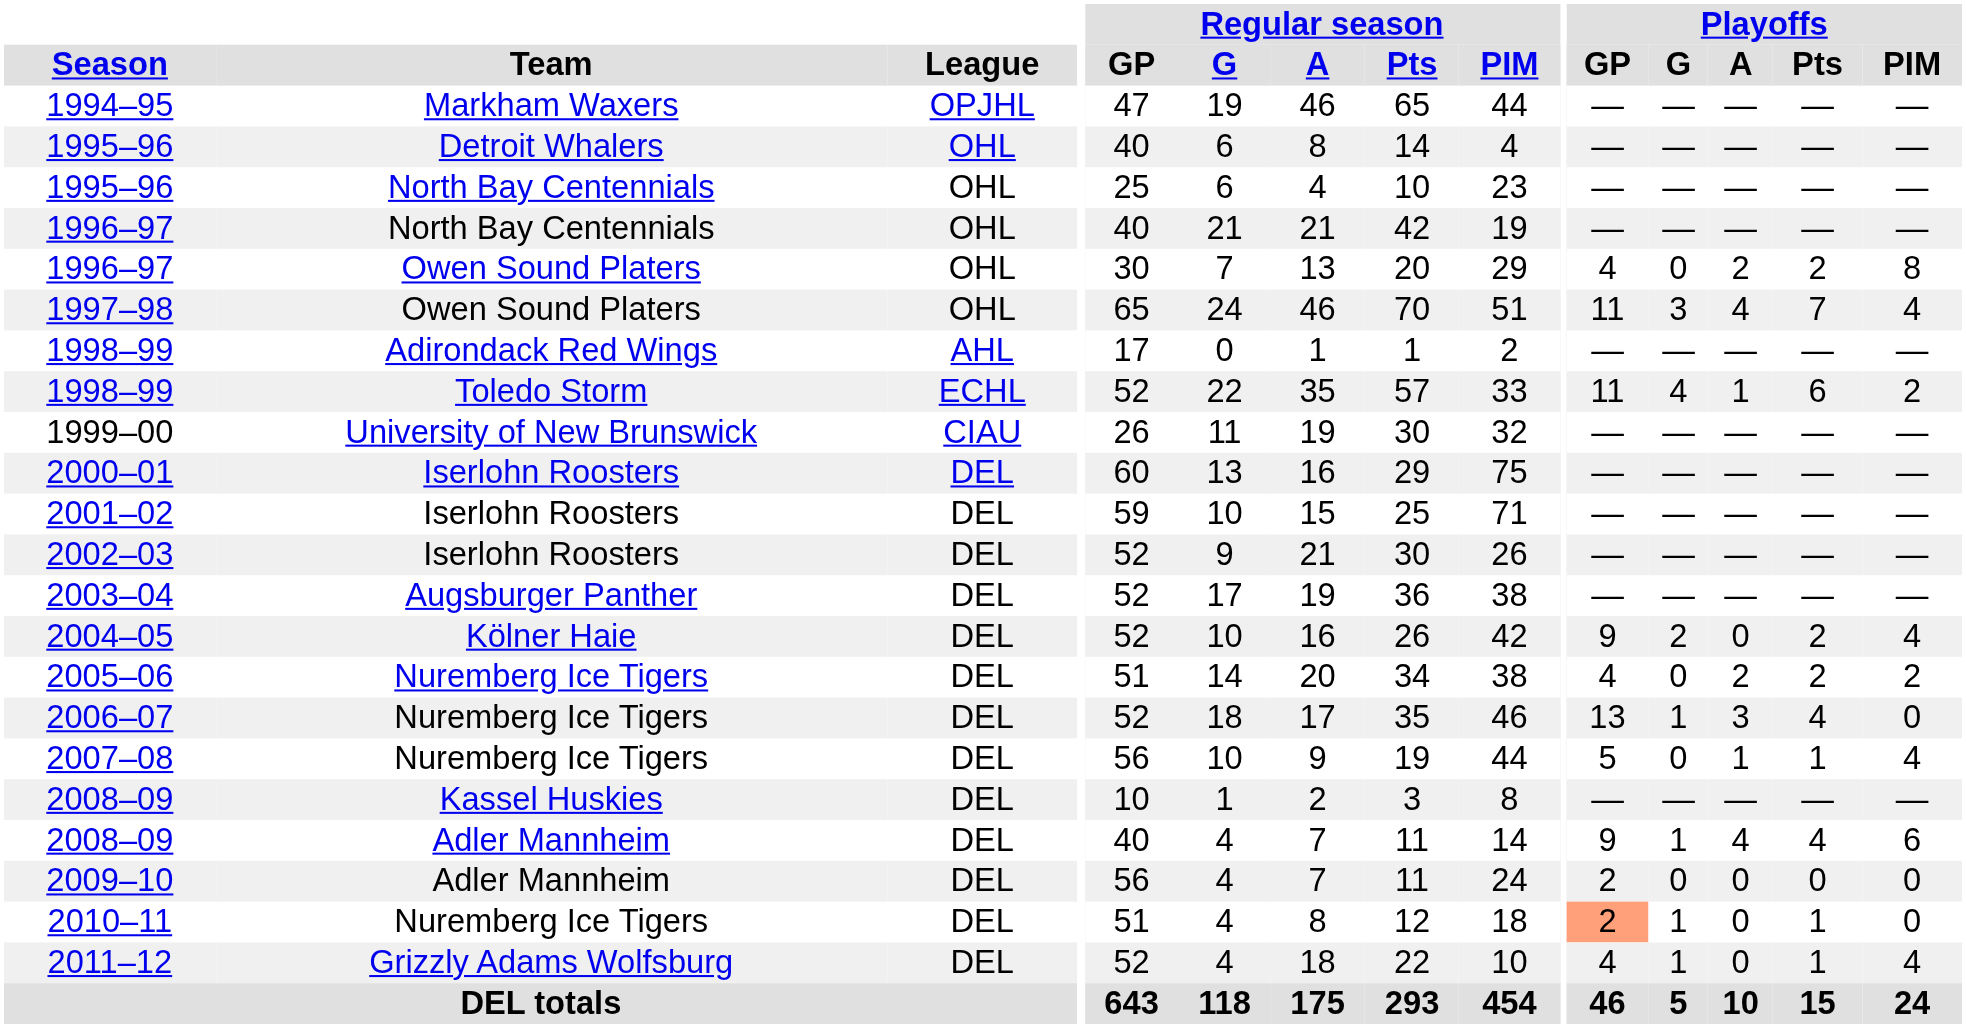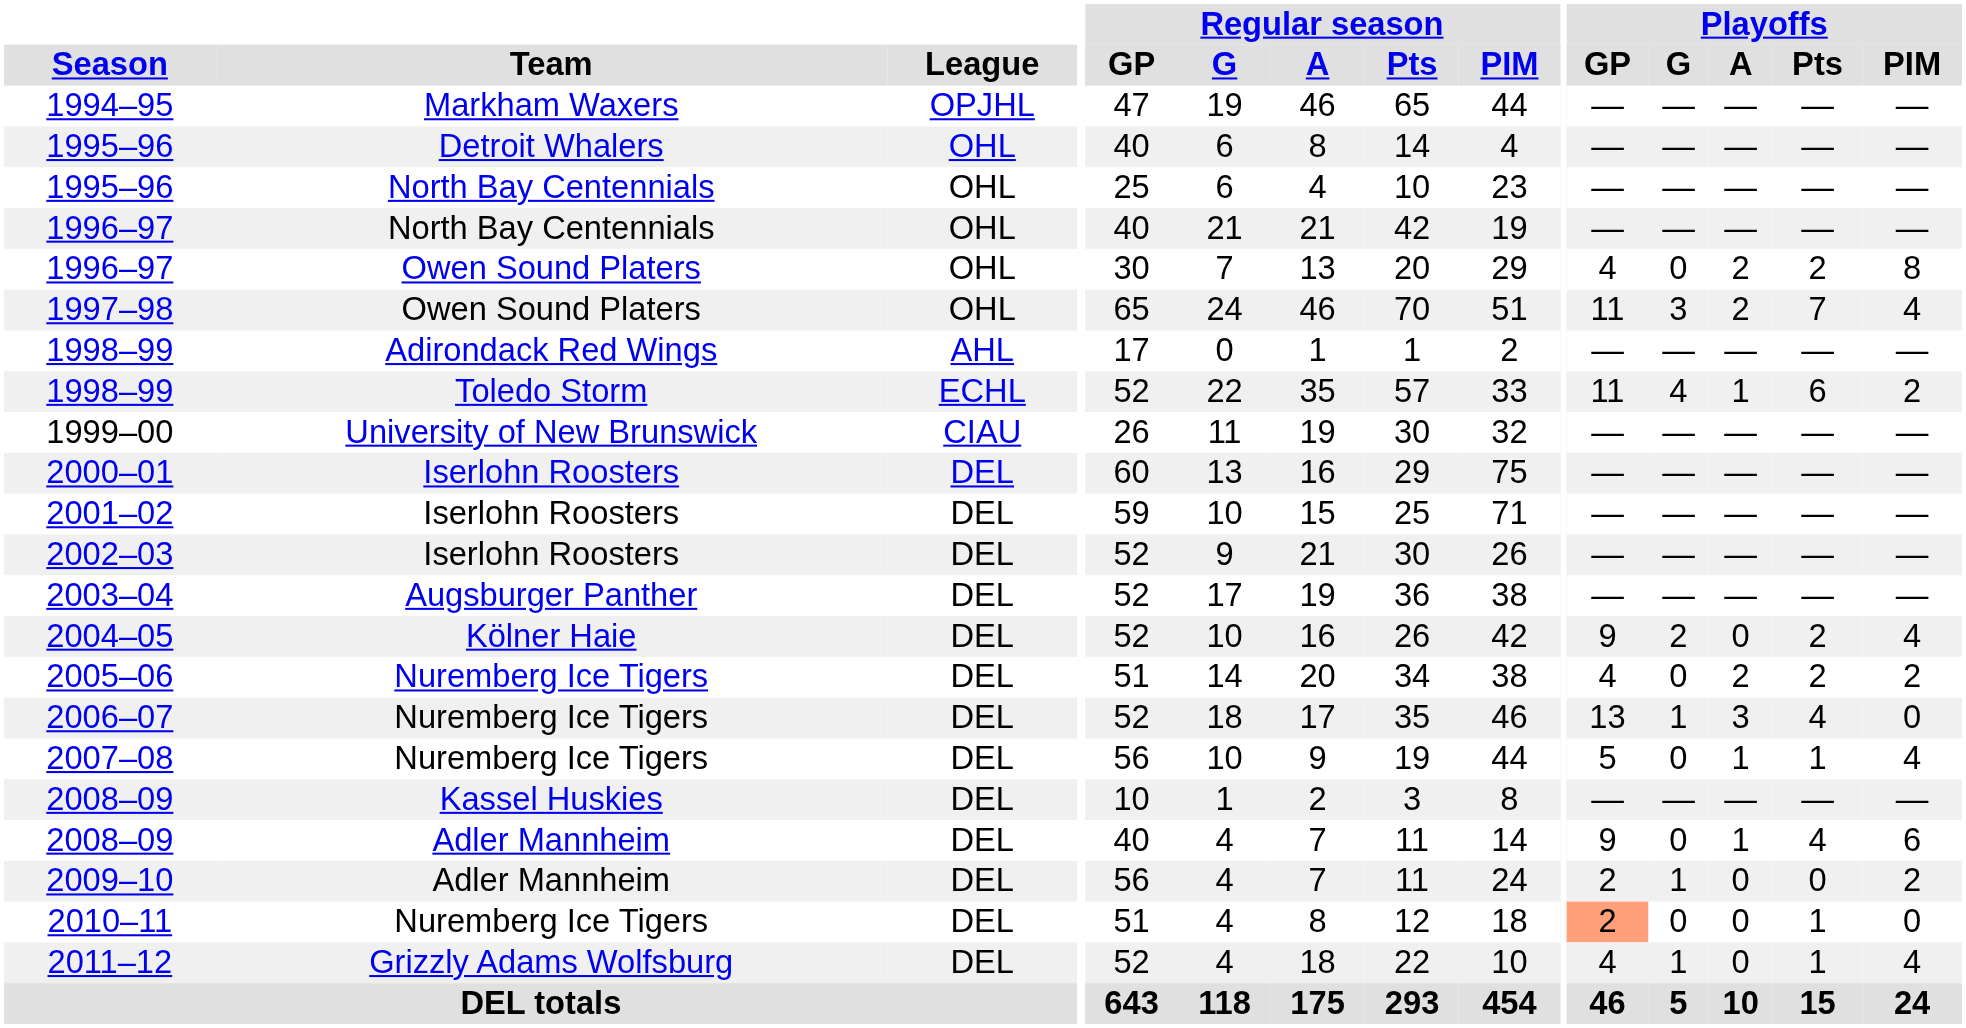1997–98 | Playoffs / A: 4 -> 2
2008–09 / Adler Mannheim | Playoffs / G: 1 -> 0
2008–09 / Adler Mannheim | Playoffs / A: 4 -> 1
2009–10 | Playoffs / G: 0 -> 1
2009–10 | Playoffs / PIM: 0 -> 2
2010–11 | Playoffs / G: 1 -> 0
